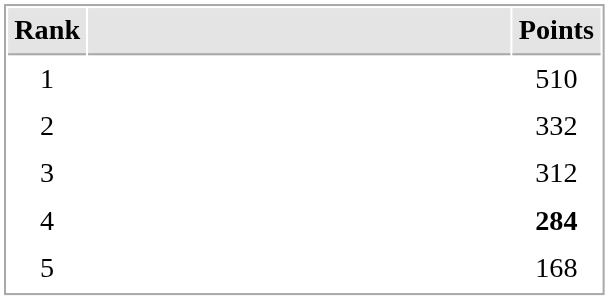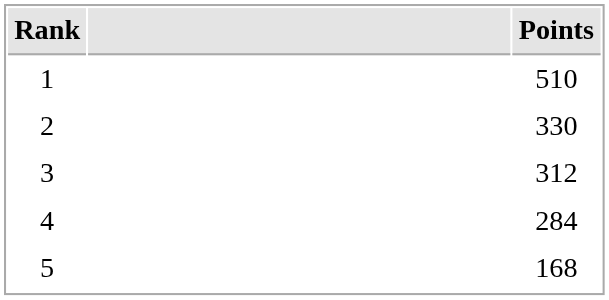2 | Points: 332 -> 330
4 | Points: bold -> normal
